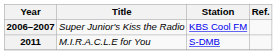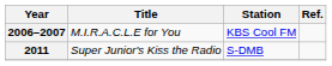2006–2007 | Title: Super Junior's Kiss the Radio -> M.I.R.A.C.L.E for You
2011 | Title: M.I.R.A.C.L.E for You -> Super Junior's Kiss the Radio
